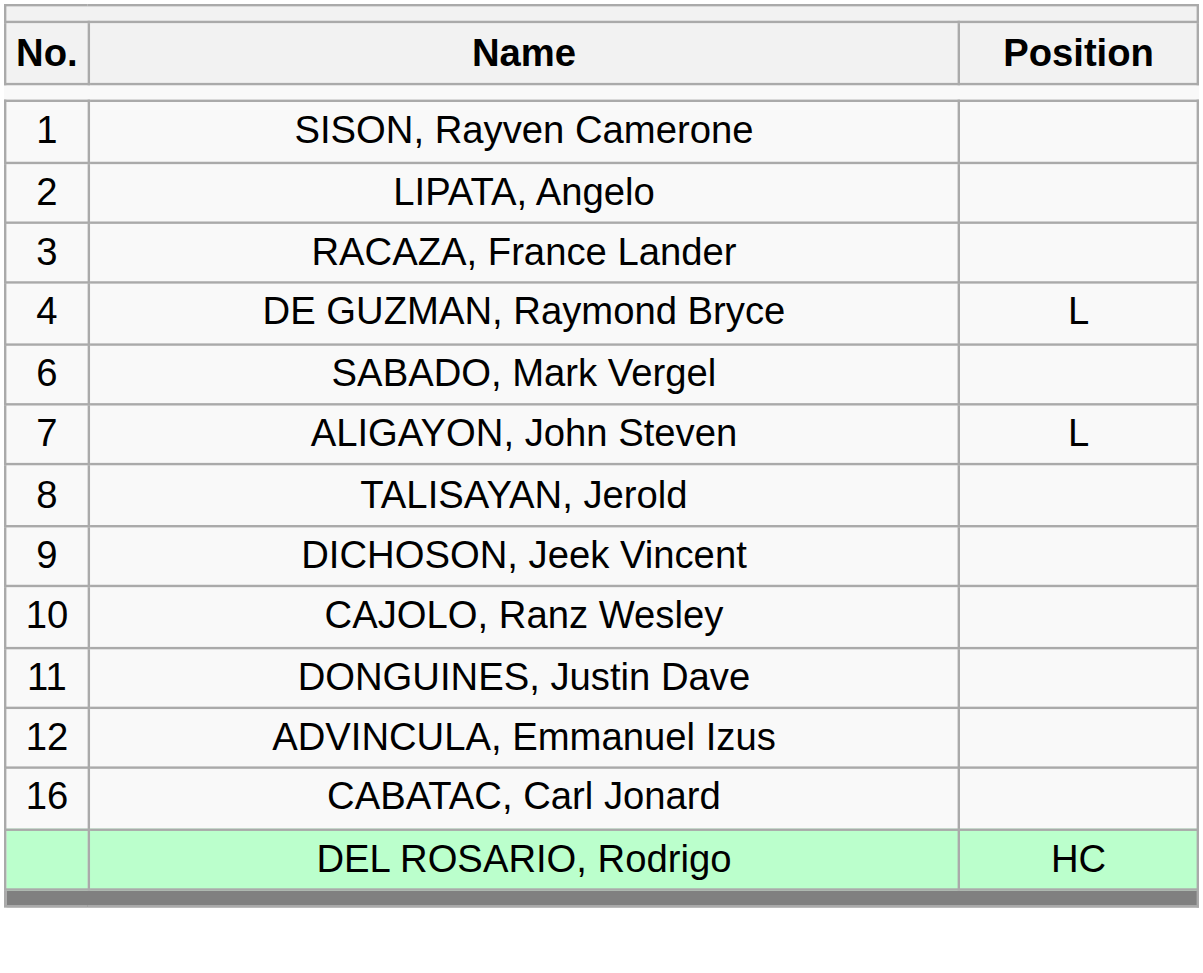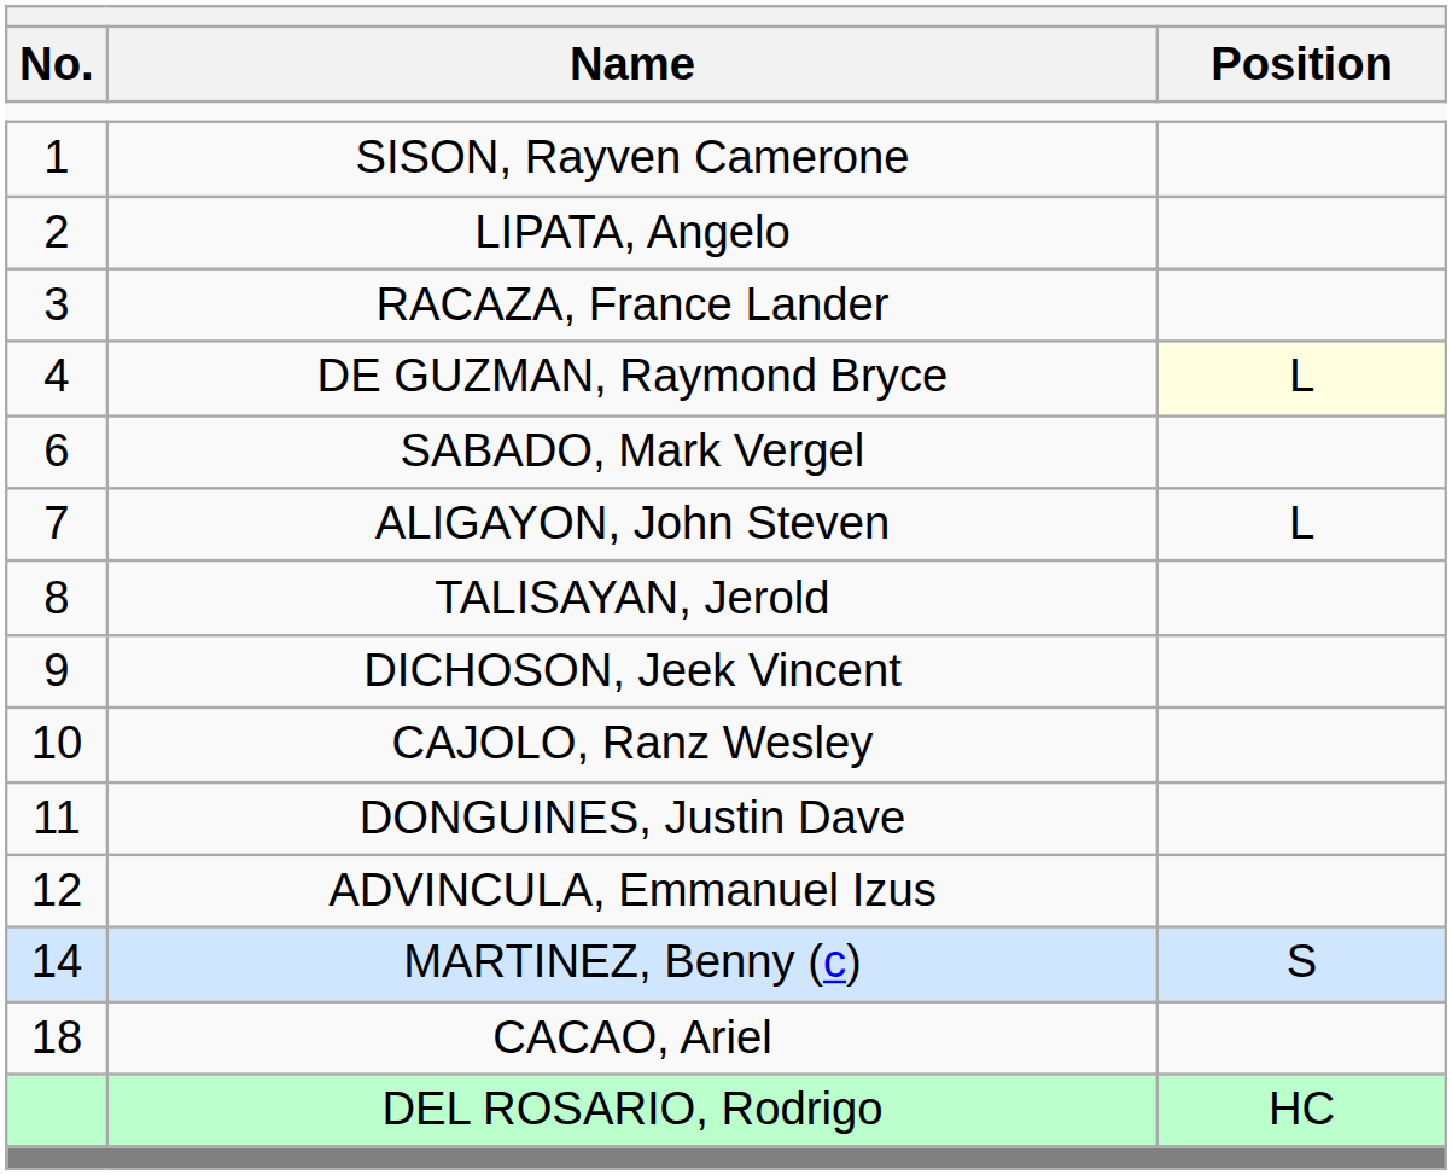DE GUZMAN, Raymond Bryce | Position: no background -> lightyellow background
+ row: 14 | MARTINEZ, Benny (c) | S
- row: 16 | CABATAC, Carl Jonard
+ row: 18 | CACAO, Ariel
